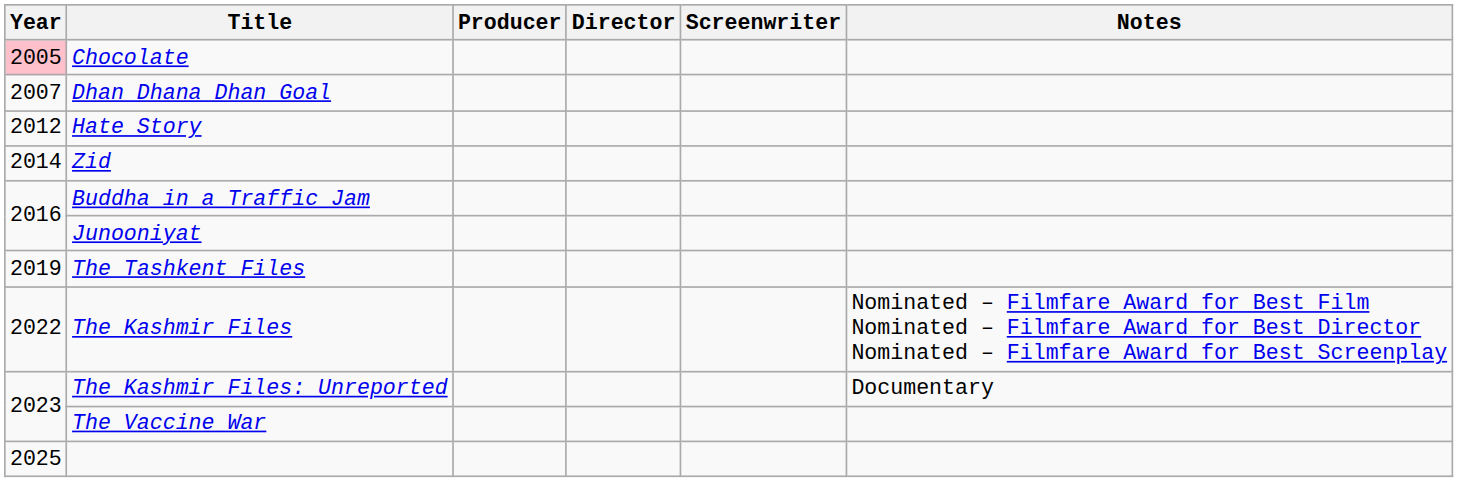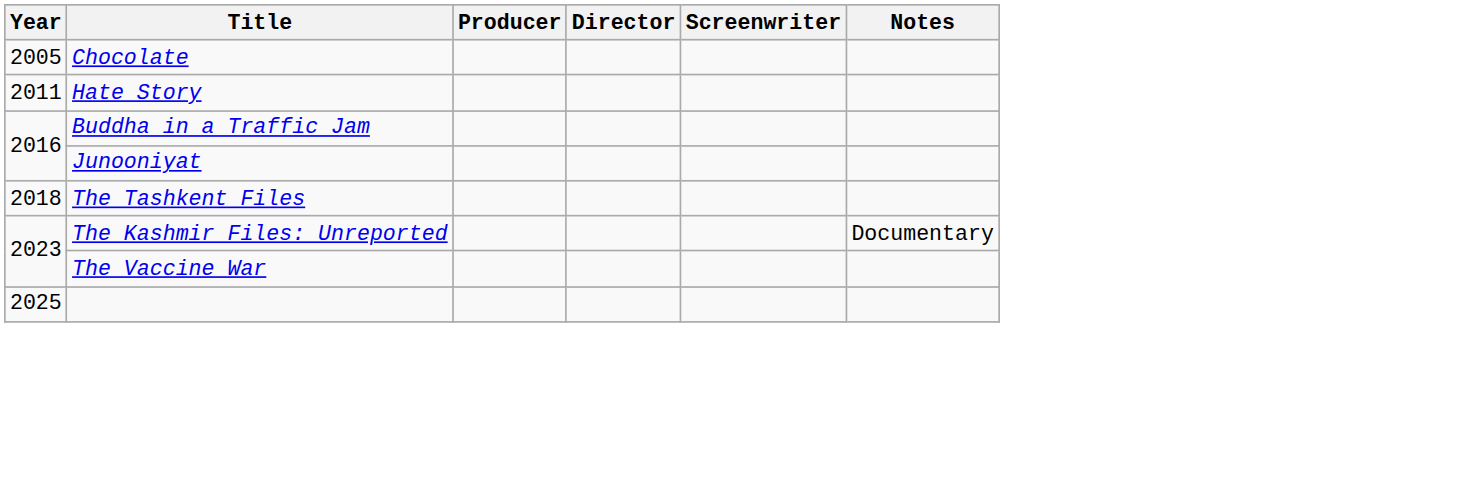Chocolate | Year: pink background -> no background
- row: 2007 | Dhan Dhana Dhan Goal
Hate Story | Year: 2012 -> 2011
- row: 2014 | Zid
The Tashkent Files | Year: 2019 -> 2018
- row: 2022 | The Kashmir Files | Nominated – Filmfare Award for Best Film Nominated – Filmfare Award for Best Director Nominated – Filmfare Award for Best Screenplay
